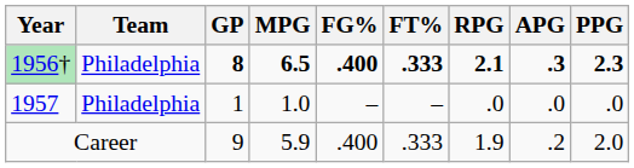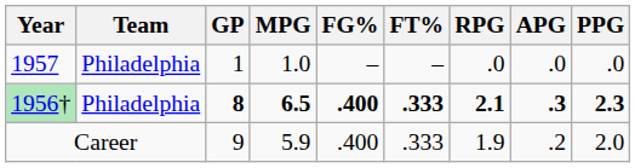rows swapped: 1956† <-> 1957
